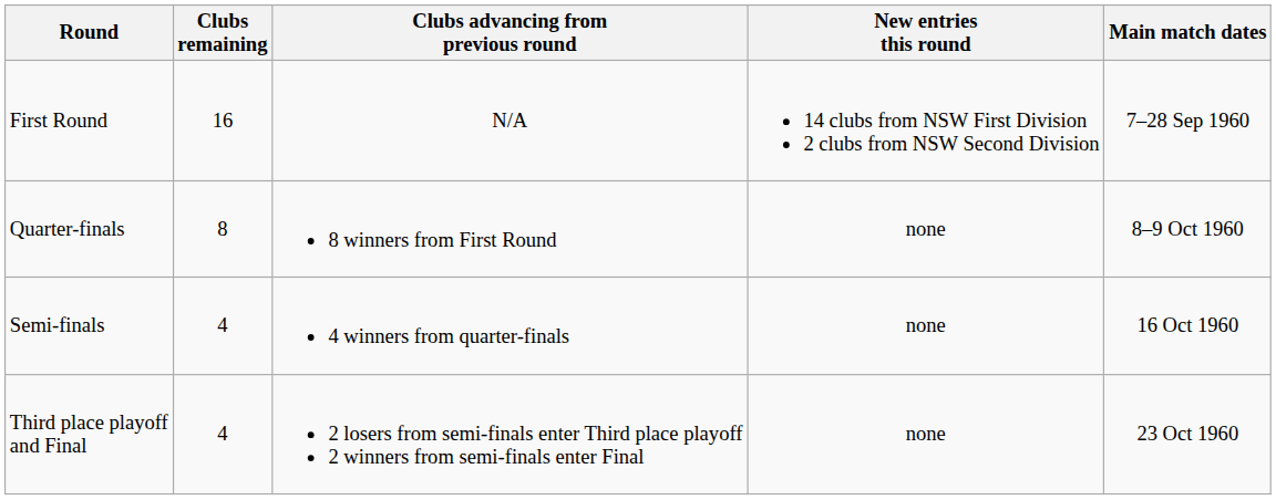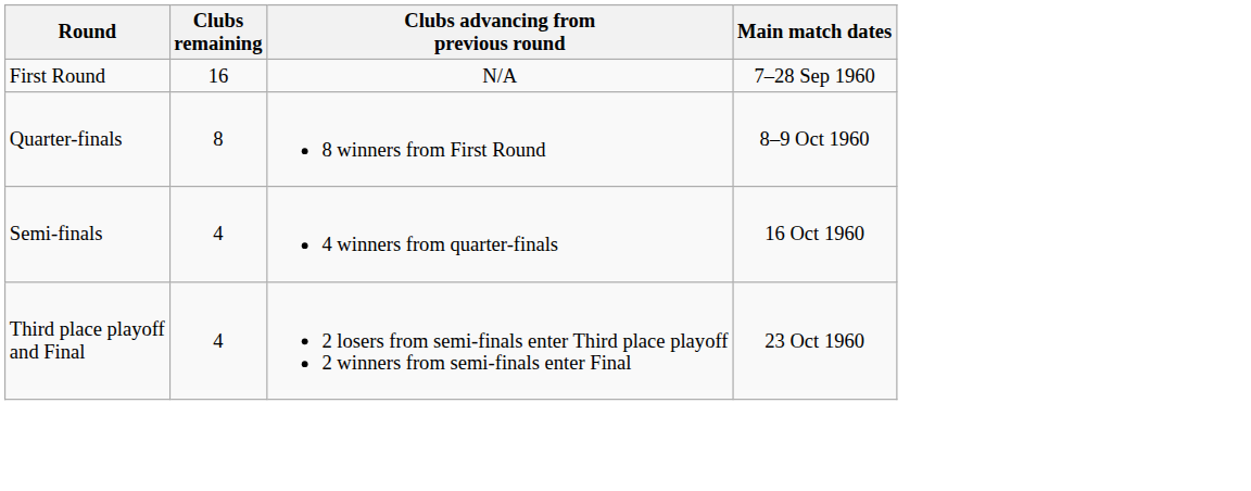- column: New entries this round | 14 clubs from NSW First Division 2 clubs from NSW Second Division | none | none | none
